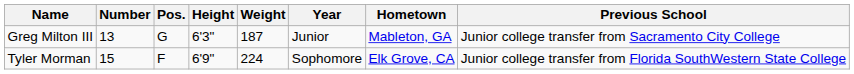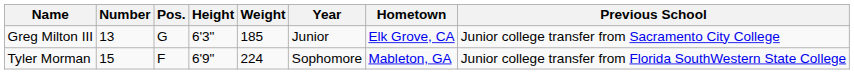Greg Milton III | Weight: 187 -> 185
Greg Milton III | Hometown: Mableton, GA -> Elk Grove, CA
Tyler Morman | Hometown: Elk Grove, CA -> Mableton, GA
